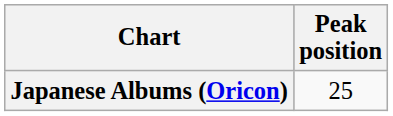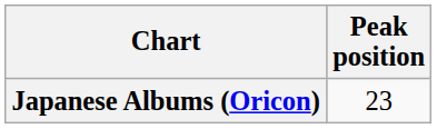Japanese Albums (Oricon) | Peak position: 25 -> 23
